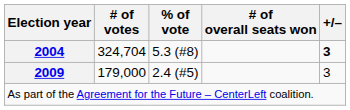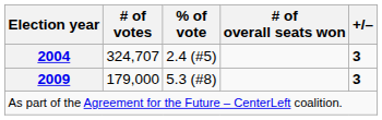2004 | # of votes: 324,704 -> 324,707
2004 | % of vote: 5.3 (#8) -> 2.4 (#5)
2009 | % of vote: 2.4 (#5) -> 5.3 (#8)
2009 | +/–: normal -> bold
